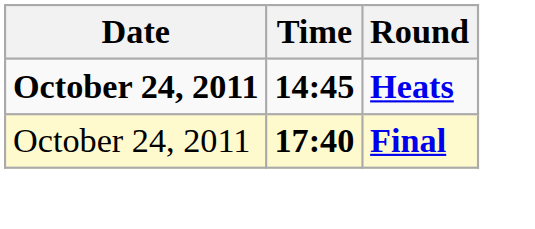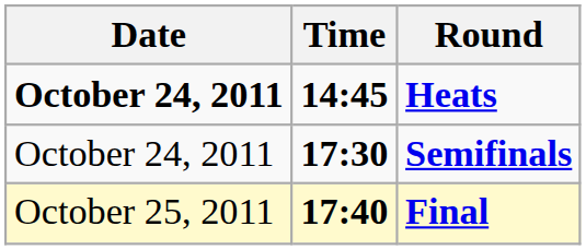+ row: October 24, 2011 | 17:30 | Semifinals
Final | Date: October 24, 2011 -> October 25, 2011
